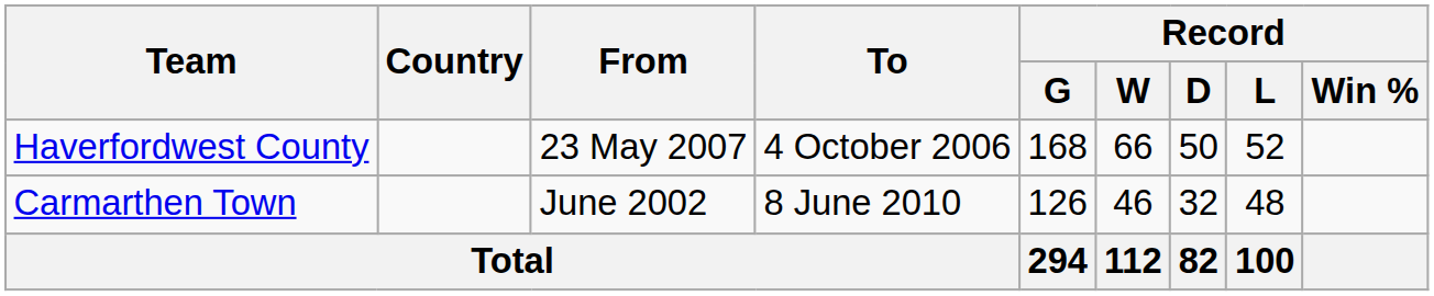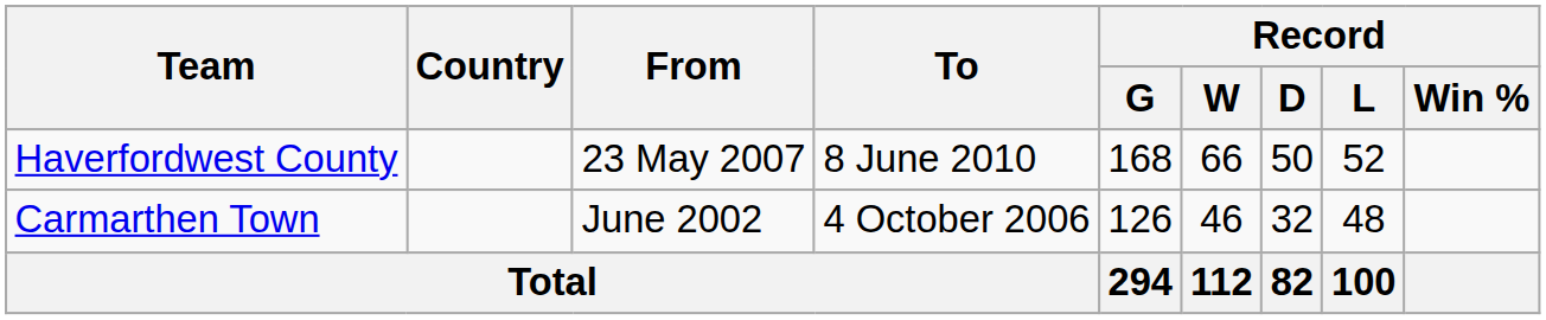Haverfordwest County | To: 4 October 2006 -> 8 June 2010
Carmarthen Town | To: 8 June 2010 -> 4 October 2006
